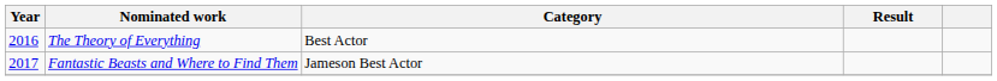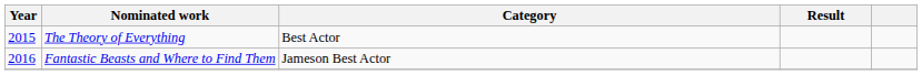The Theory of Everything | Year: 2016 -> 2015
Fantastic Beasts and Where to Find Them | Year: 2017 -> 2016
